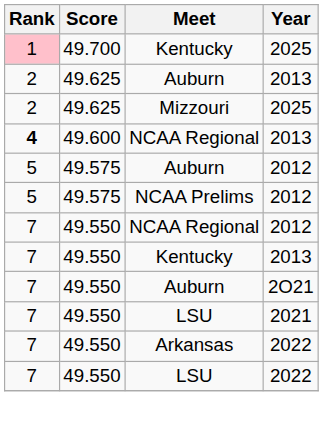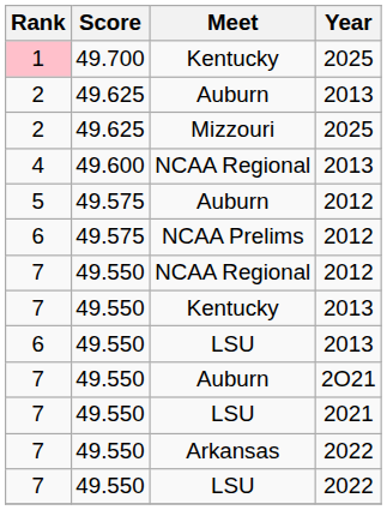NCAA Regional / 2013 | Rank: bold -> normal
NCAA Prelims | Rank: 5 -> 6
+ row: 6 | 49.550 | LSU | 2013
